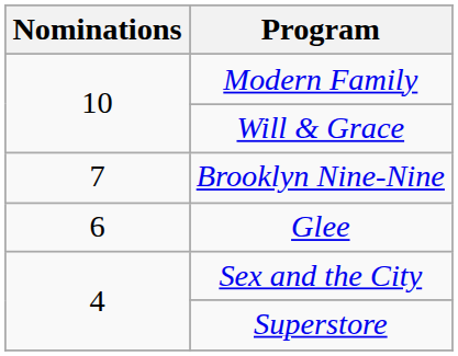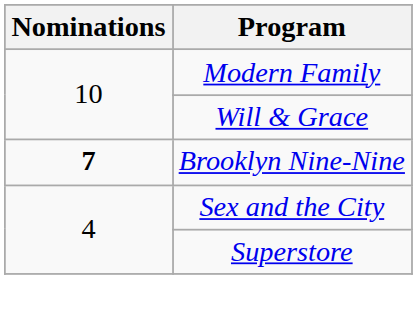Brooklyn Nine-Nine | Nominations: normal -> bold
- row: 6 | Glee
